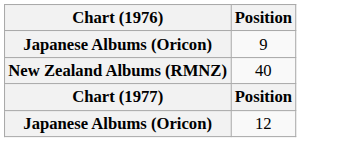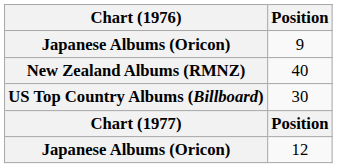+ row: US Top Country Albums (Billboard) | 30
